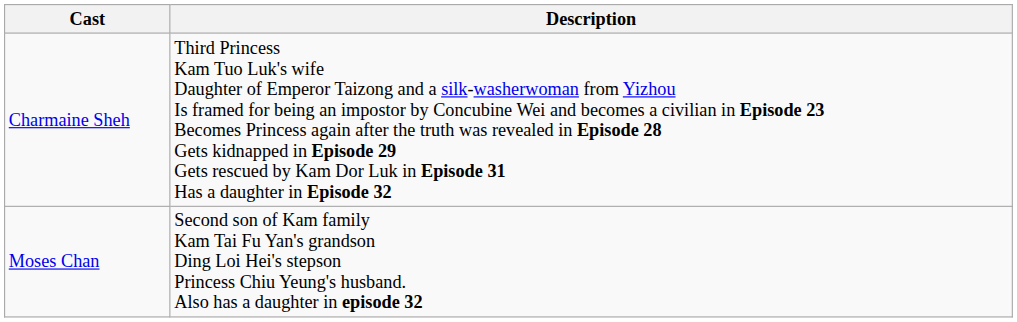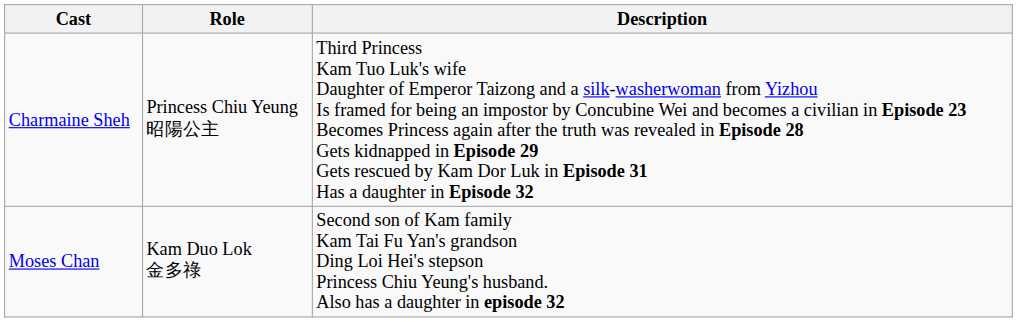+ column: Role | Princess Chiu Yeung 昭陽公主 | Kam Duo Lok 金多祿
